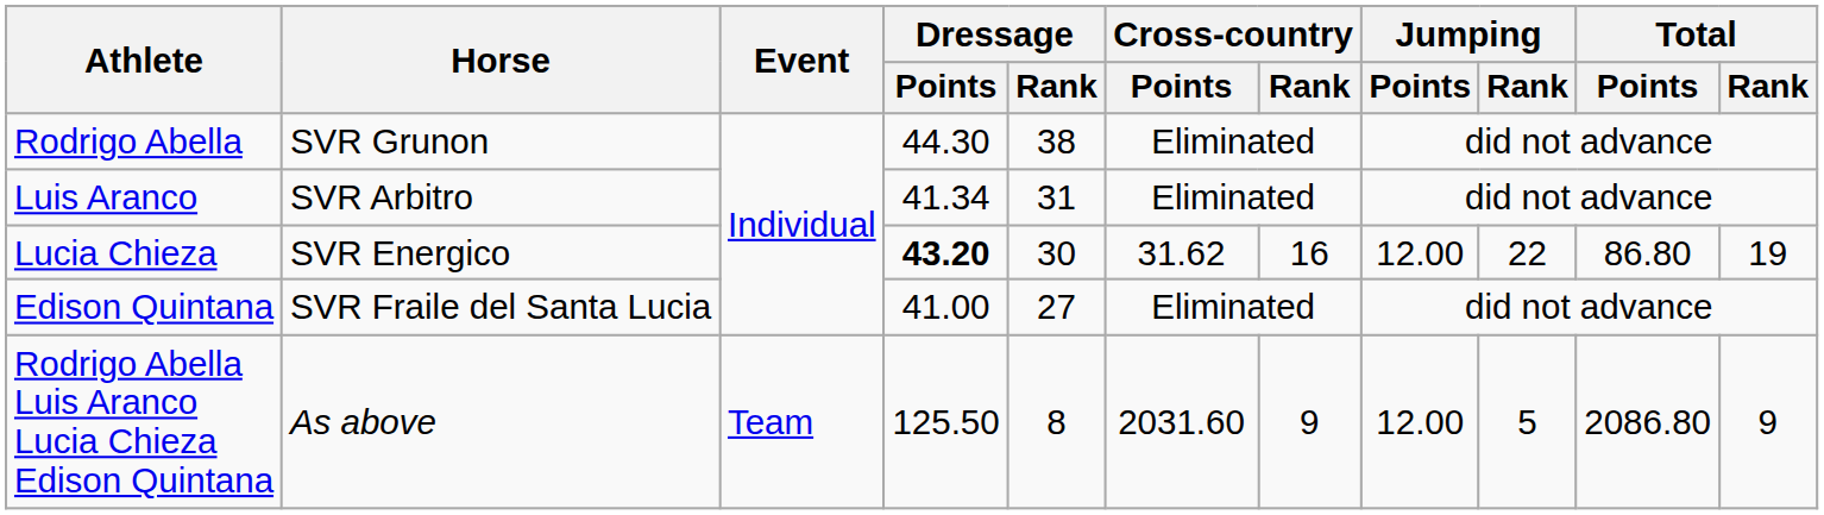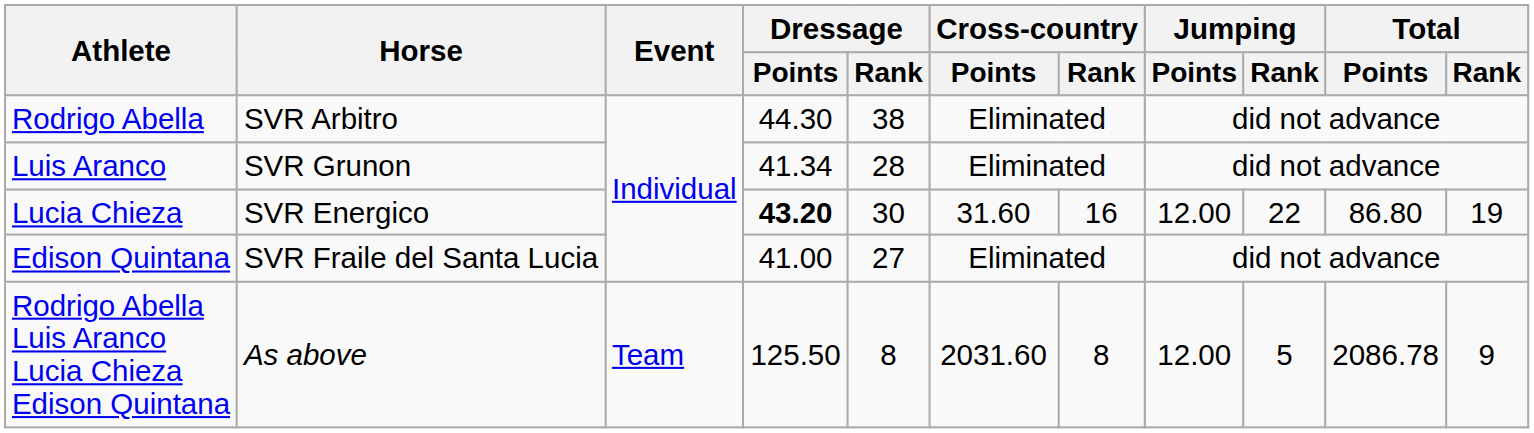Rodrigo Abella | Horse: SVR Grunon -> SVR Arbitro
Luis Aranco | Horse: SVR Arbitro -> SVR Grunon
Luis Aranco | Dressage / Rank: 31 -> 28
Lucia Chieza | Cross-country / Points: 31.62 -> 31.60
Rodrigo Abella Luis Aranco Lucia Chieza Edison Quintana | Cross-country / Rank: 9 -> 8
Rodrigo Abella Luis Aranco Lucia Chieza Edison Quintana | Total / Points: 2086.80 -> 2086.78
